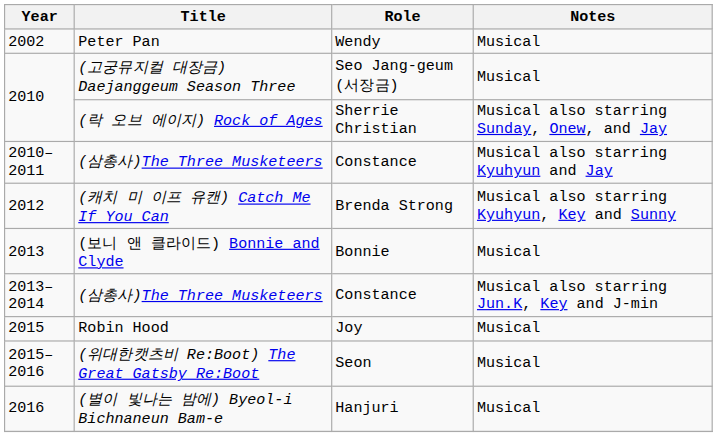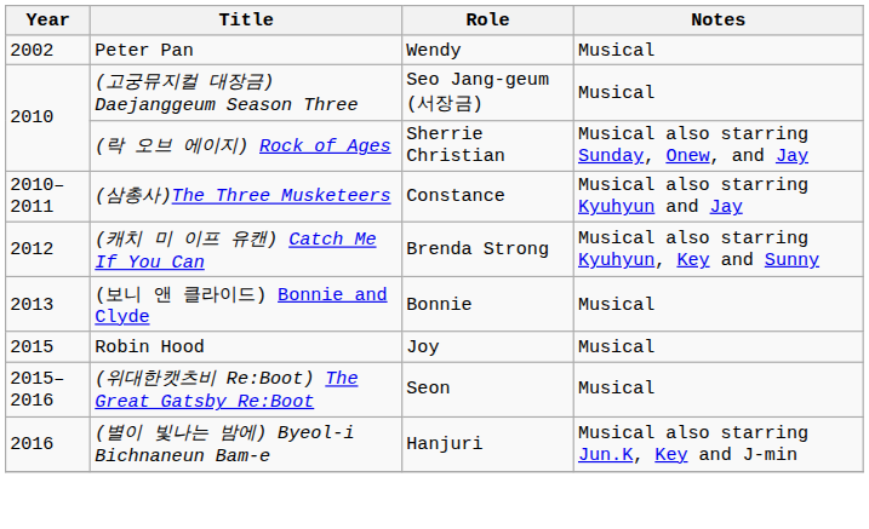- row: 2013–2014 | (삼총사)The Three Musketeers | Constance | Musical also starring Jun.K, Key and J-min
(별이 빛나는 밤에) Byeol-i Bichnaneun Bam-e | Notes: Musical -> Musical also starring Jun.K, Key and J-min
